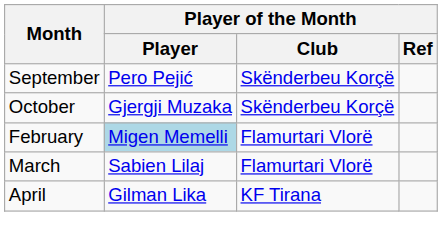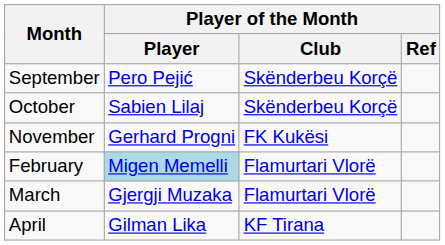October | Player of the Month / Player: Gjergji Muzaka -> Sabien Lilaj
+ row: November | Gerhard Progni | FK Kukësi
March | Player of the Month / Player: Sabien Lilaj -> Gjergji Muzaka
